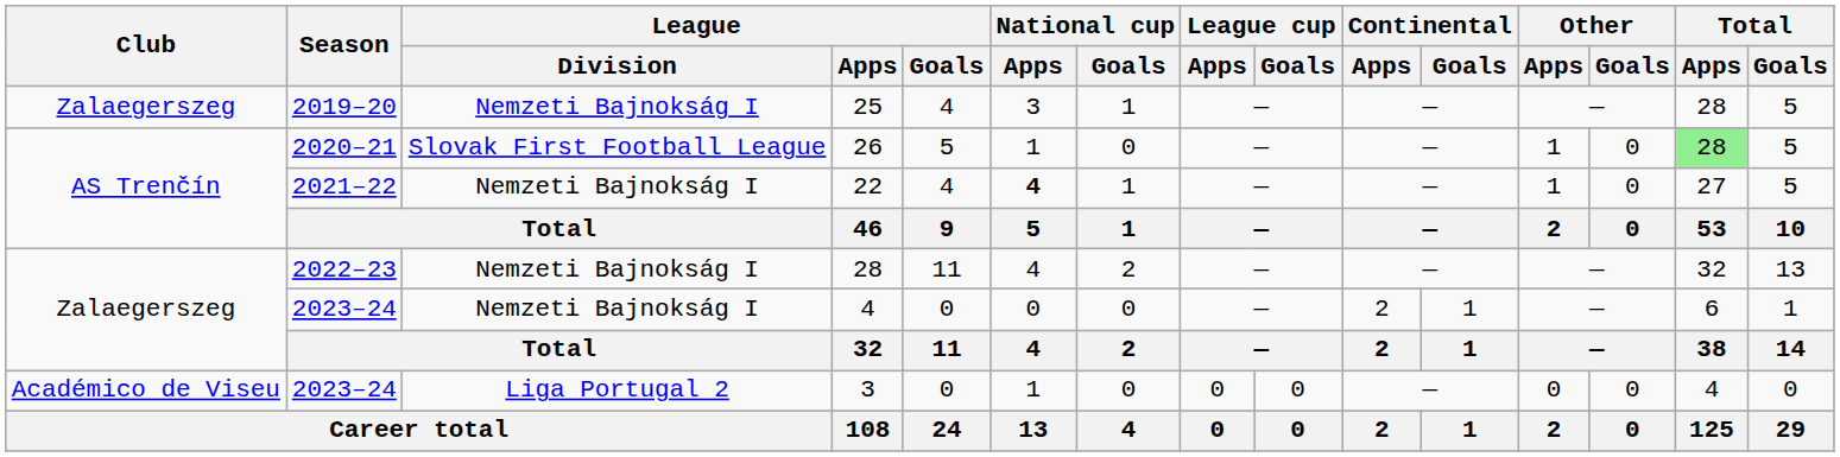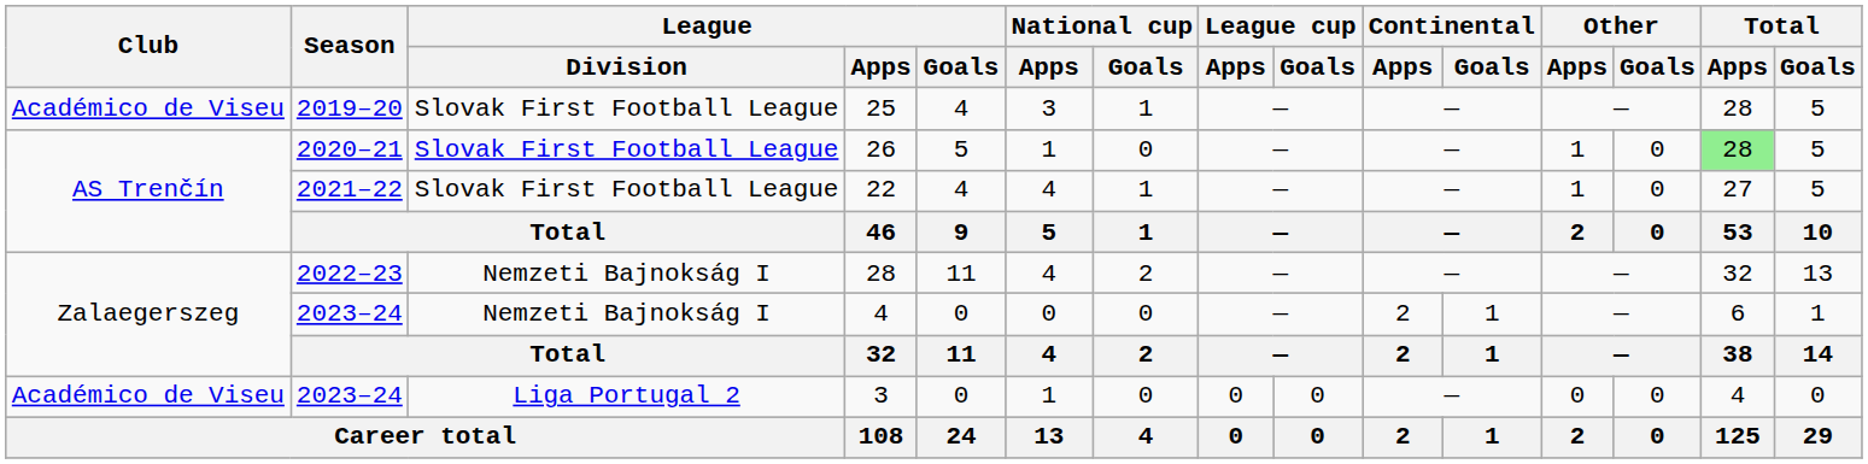25 | Club: Zalaegerszeg -> Académico de Viseu
25 | League / Division: Nemzeti Bajnokság I -> Slovak First Football League
22 | League / Division: Nemzeti Bajnokság I -> Slovak First Football League
22 | National cup / Apps: bold -> normal
